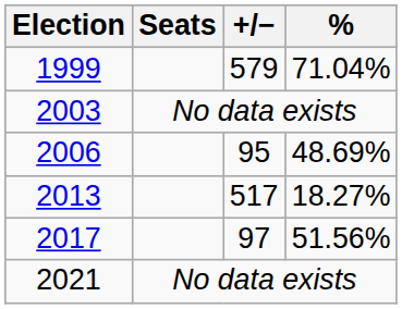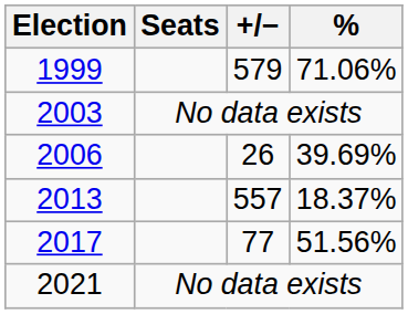1999 | %: 71.04% -> 71.06%
2006 | +/−: 95 -> 26
2006 | %: 48.69% -> 39.69%
2013 | +/−: 517 -> 557
2013 | %: 18.27% -> 18.37%
2017 | +/−: 97 -> 77
